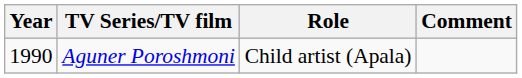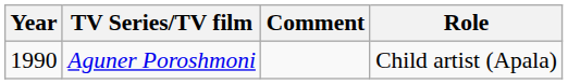columns swapped: Role <-> Comment
